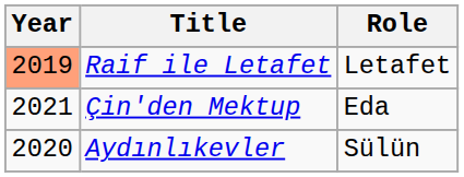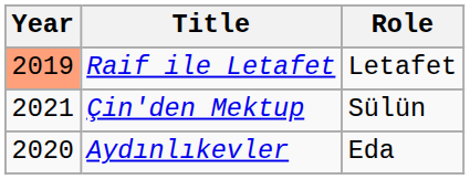Çin'den Mektup | Role: Eda -> Sülün
Aydınlıkevler | Role: Sülün -> Eda
